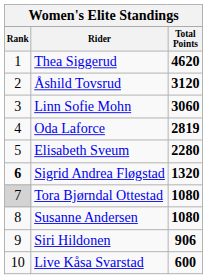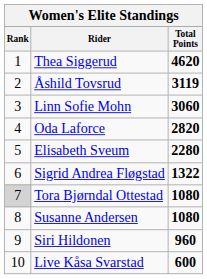Åshild Tovsrud | Total Points: 3120 -> 3119
Oda Laforce | Total Points: 2819 -> 2820
Sigrid Andrea Fløgstad | Rank: bold -> normal
Sigrid Andrea Fløgstad | Total Points: 1320 -> 1322
Siri Hildonen | Total Points: 906 -> 960
